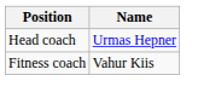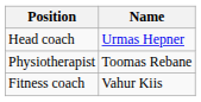+ row: Physiotherapist | Toomas Rebane
